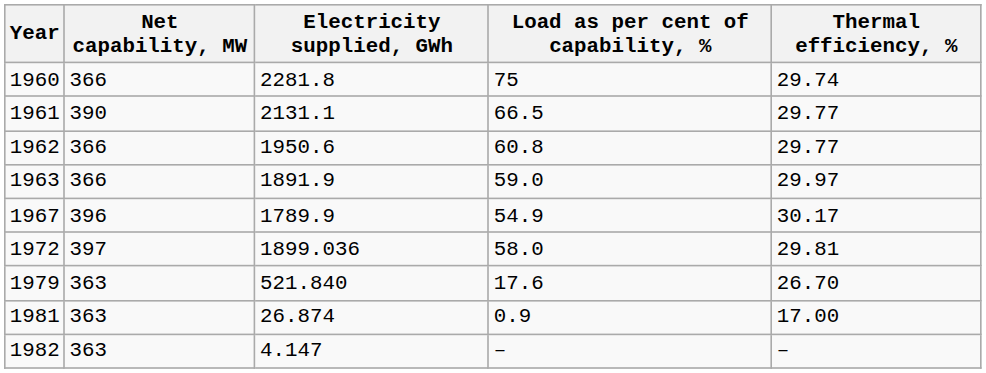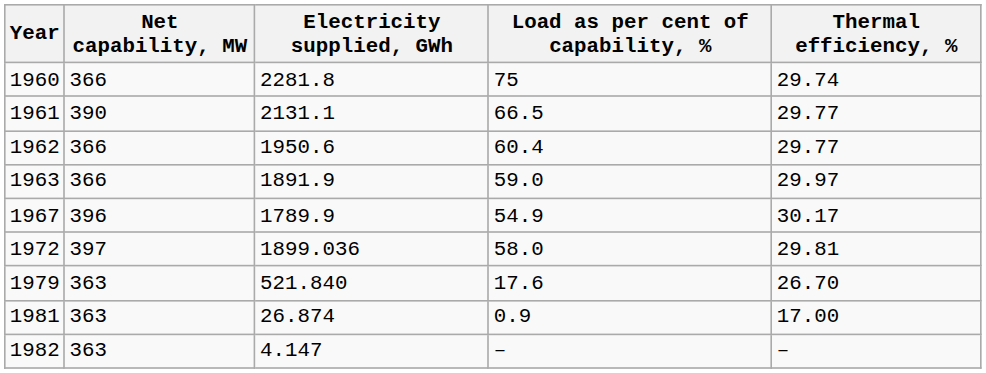1962 | Load as per cent of capability, %: 60.8 -> 60.4
